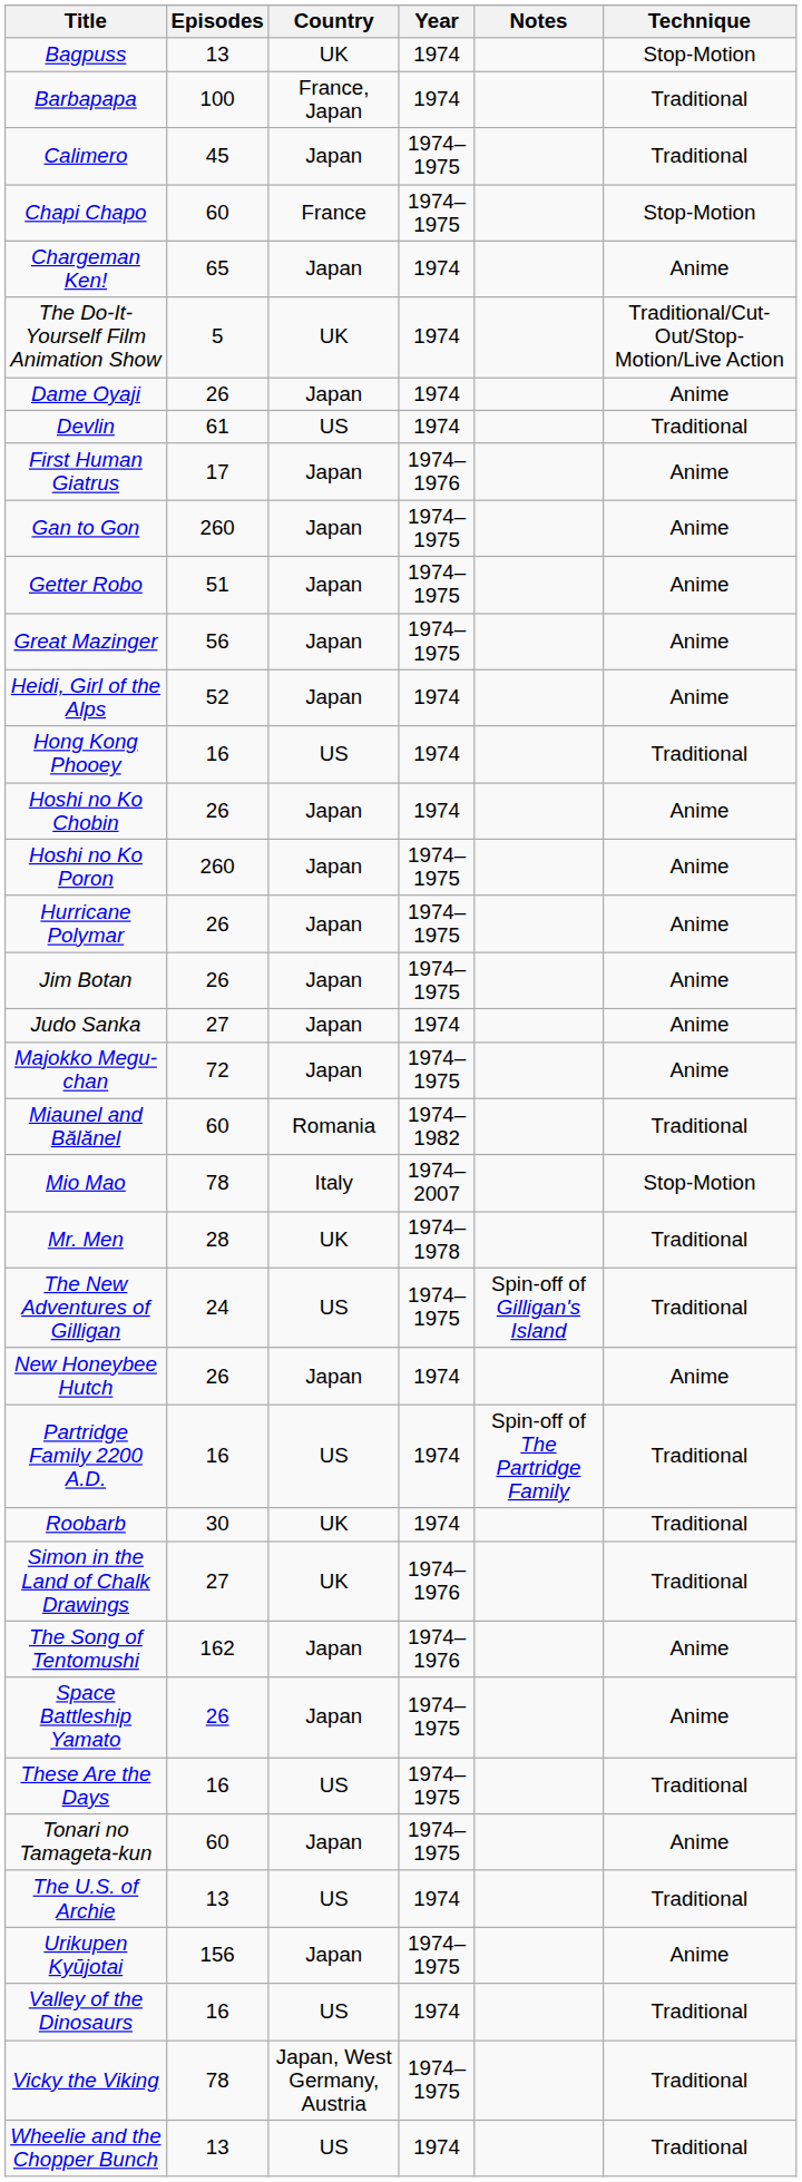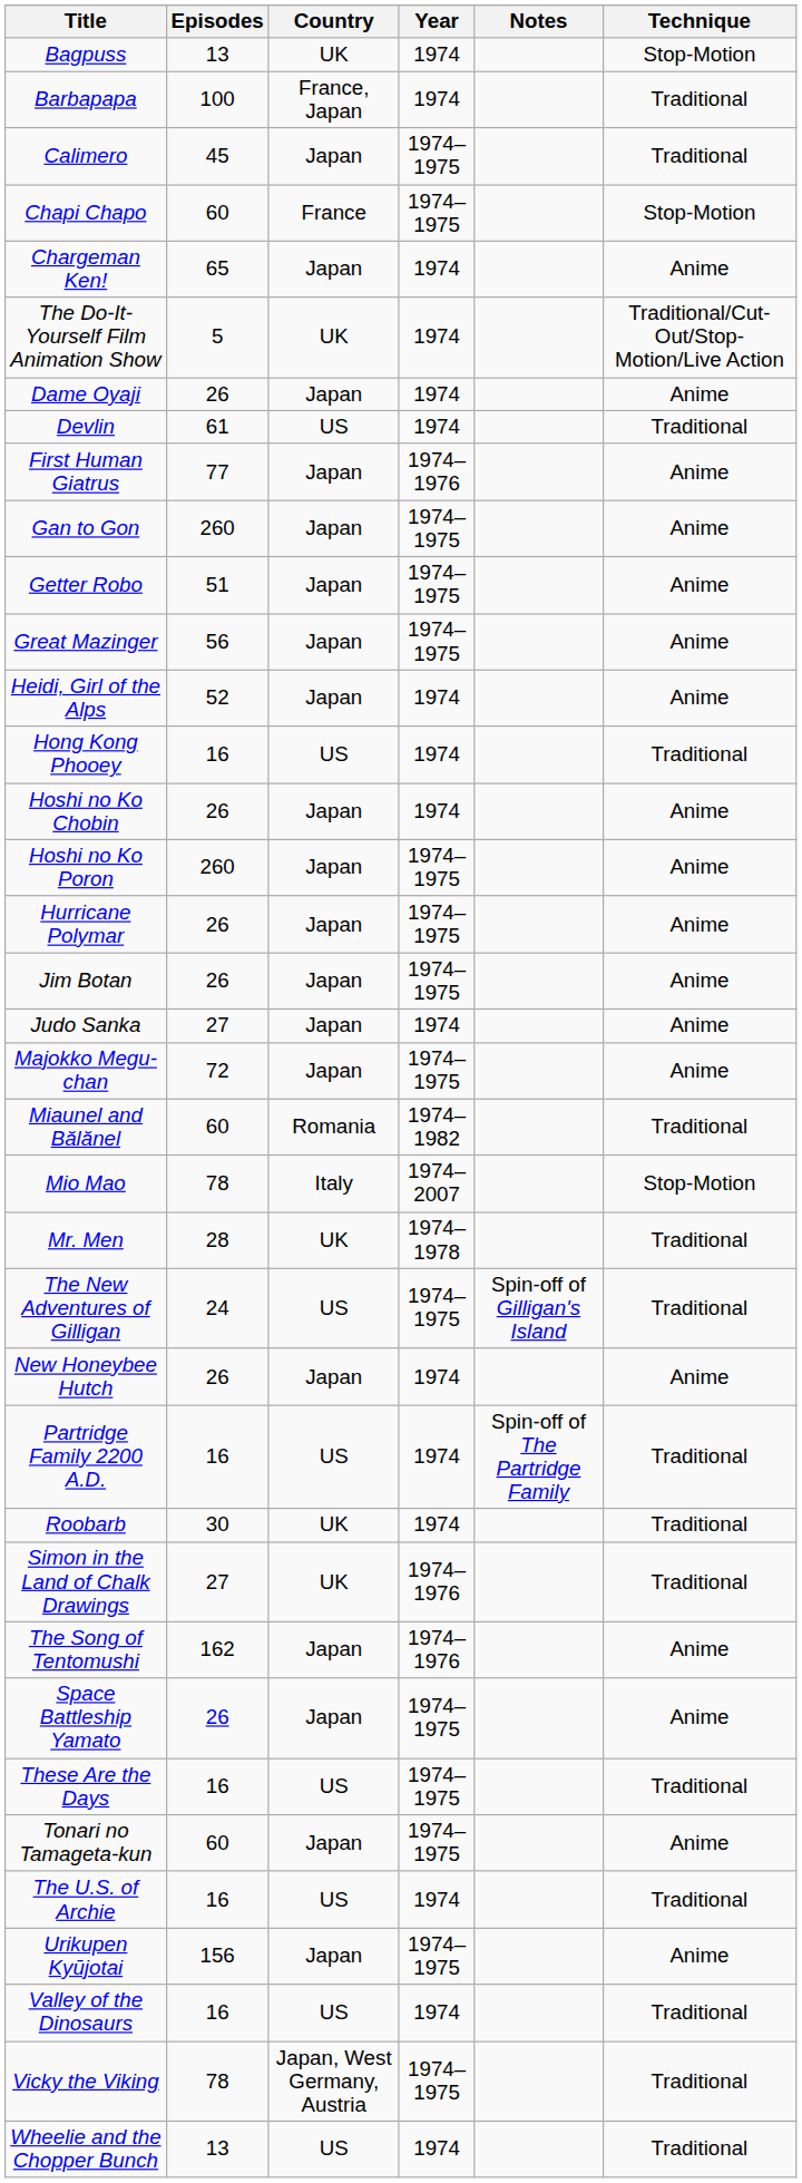First Human Giatrus | Episodes: 17 -> 77
The U.S. of Archie | Episodes: 13 -> 16
